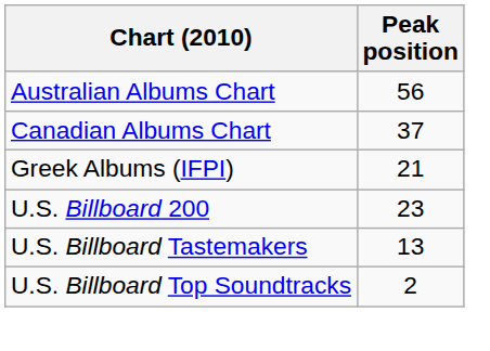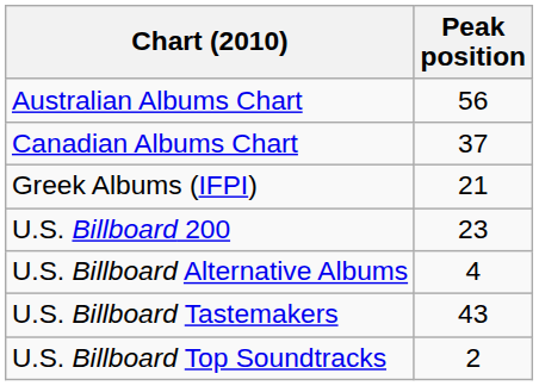+ row: U.S. Billboard Alternative Albums | 4
U.S. Billboard Tastemakers | Peak position: 13 -> 43
